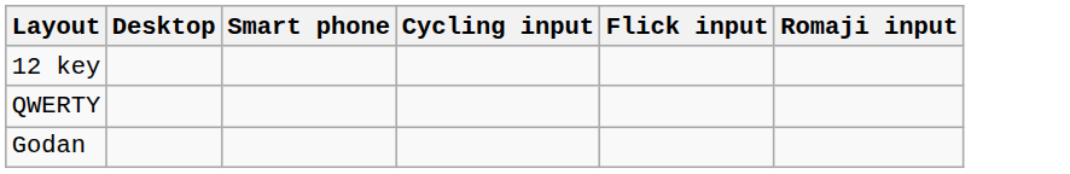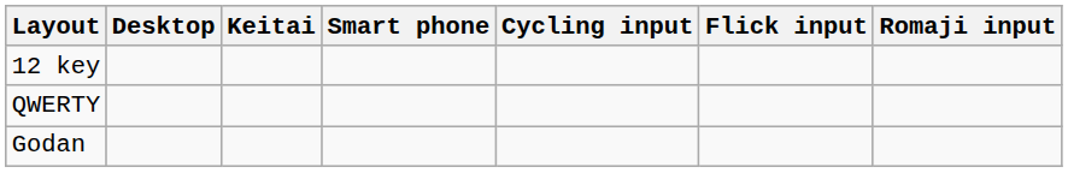+ column: Keitai
